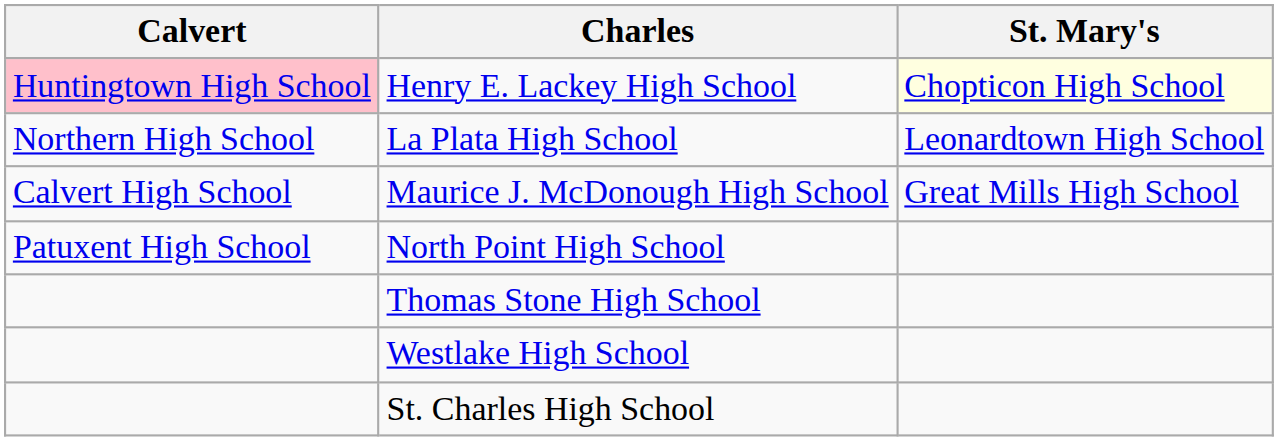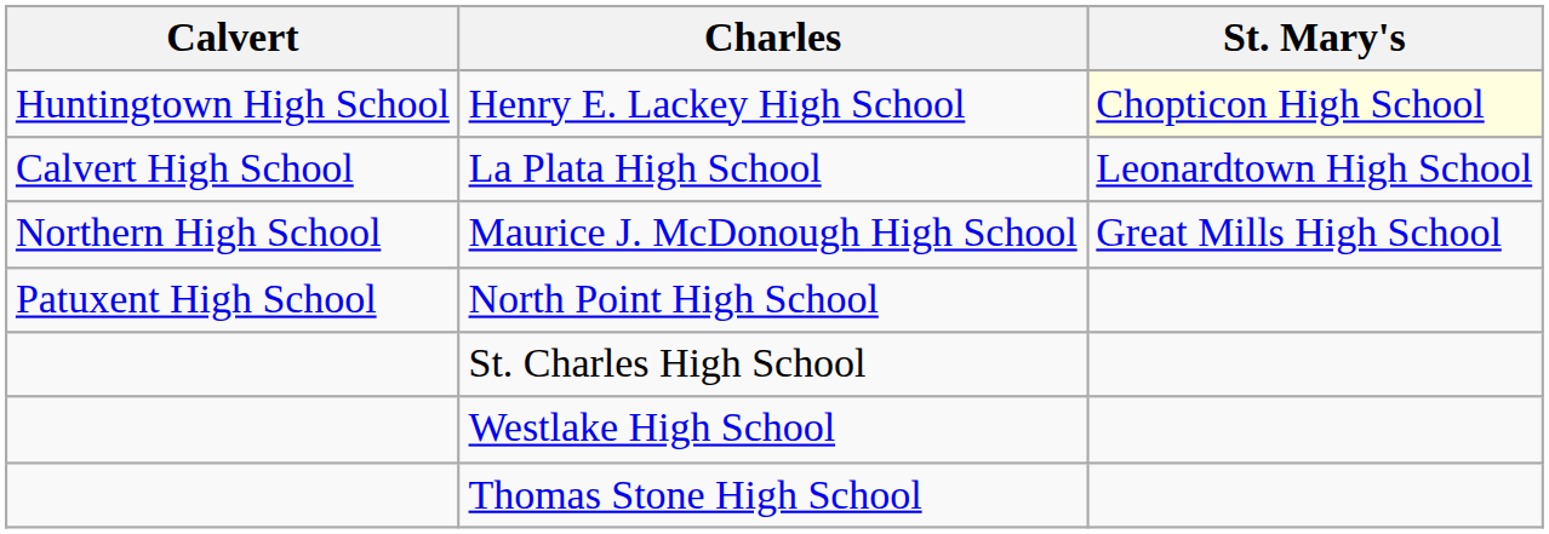Henry E. Lackey High School | Calvert: pink background -> no background
La Plata High School | Calvert: Northern High School -> Calvert High School
Maurice J. McDonough High School | Calvert: Calvert High School -> Northern High School
rows swapped: Thomas Stone High School <-> St. Charles High School
